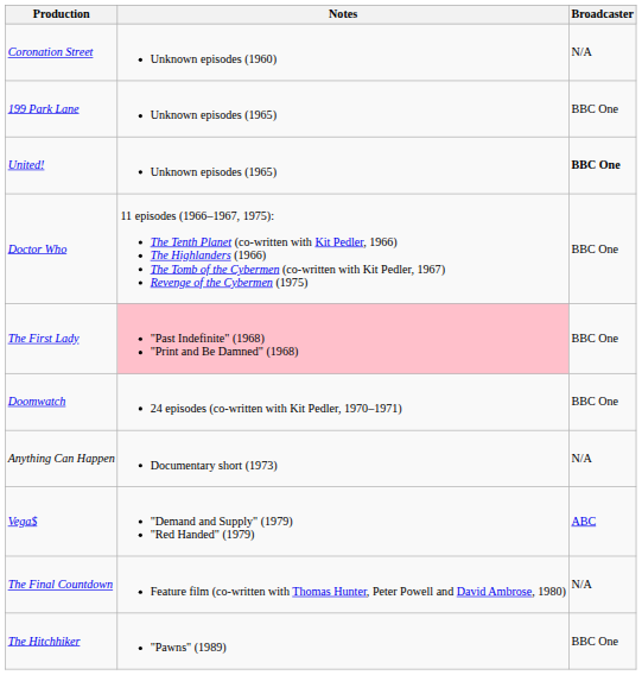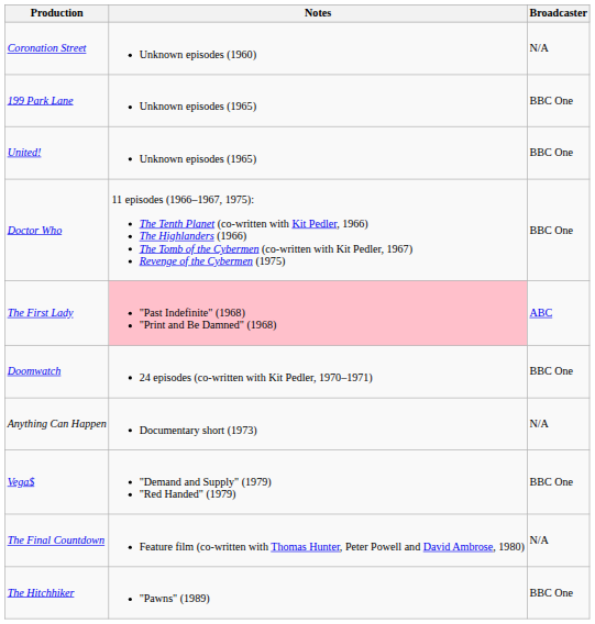United! | Broadcaster: bold -> normal
The First Lady | Broadcaster: BBC One -> ABC
Vega$ | Broadcaster: ABC -> BBC One
